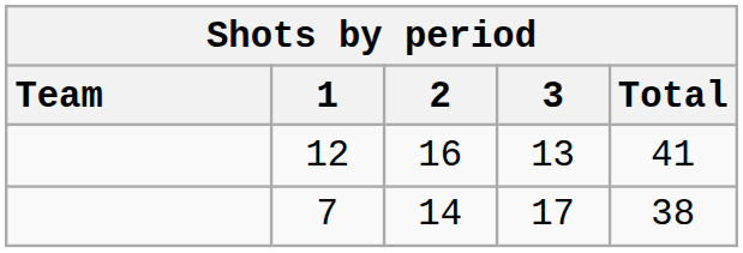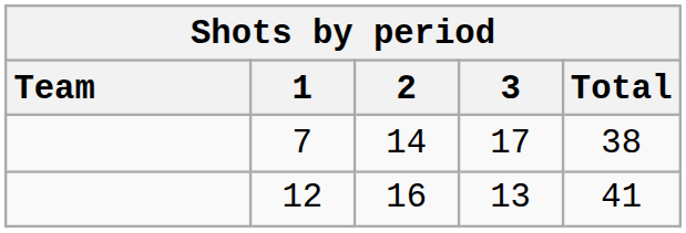rows swapped: 12 <-> 7
